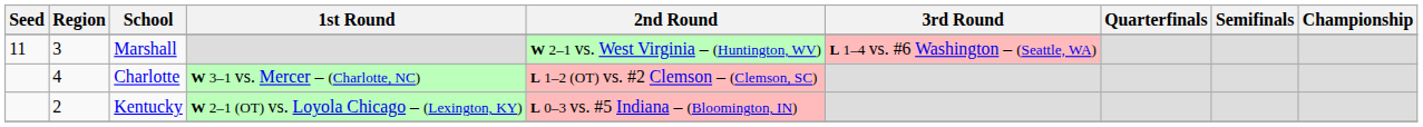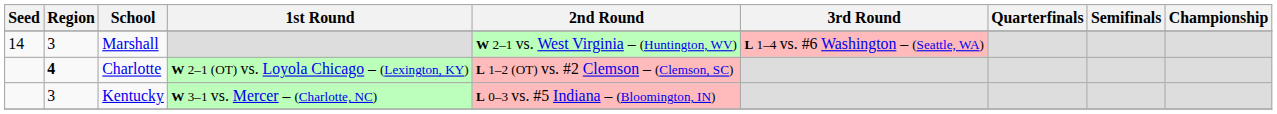Marshall | Seed: 11 -> 14
Charlotte | Region: normal -> bold
Charlotte | 1st Round: W 3–1 vs. Mercer – (Charlotte, NC) -> W 2–1 (OT) vs. Loyola Chicago – (Lexington, KY)
Kentucky | Region: 2 -> 3
Kentucky | 1st Round: W 2–1 (OT) vs. Loyola Chicago – (Lexington, KY) -> W 3–1 vs. Mercer – (Charlotte, NC)
